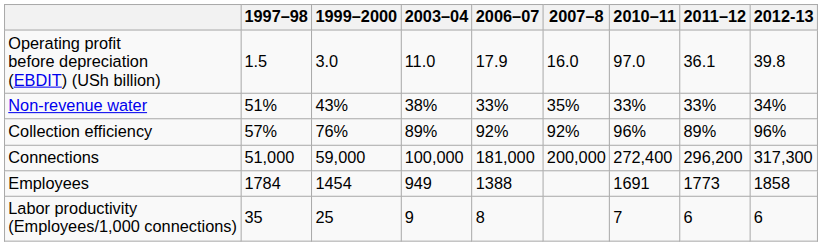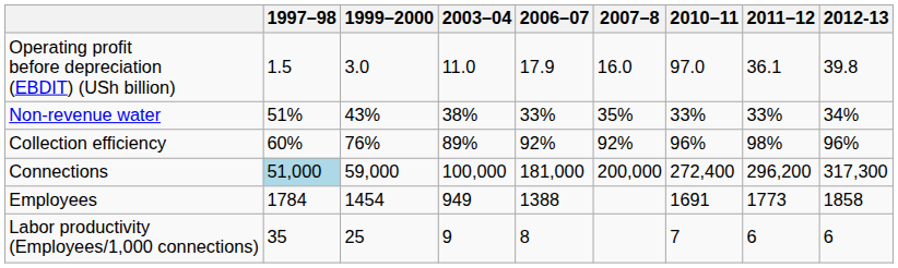Collection efficiency | 1997–98: 57% -> 60%
Collection efficiency | 2011–12: 89% -> 98%
Connections | 1997–98: no background -> lightblue background
